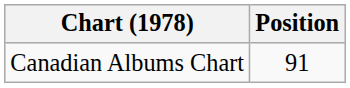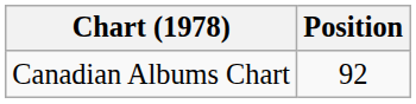Canadian Albums Chart | Position: 91 -> 92
